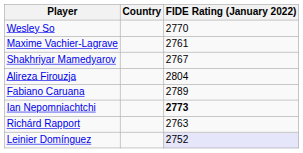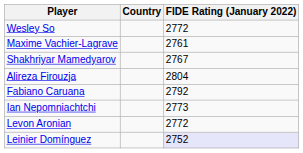Wesley So | FIDE Rating (January 2022): 2770 -> 2772
Fabiano Caruana | FIDE Rating (January 2022): 2789 -> 2792
Ian Nepomniachtchi | FIDE Rating (January 2022): bold -> normal
+ row: Levon Aronian | 2772
- row: Richárd Rapport | 2763
